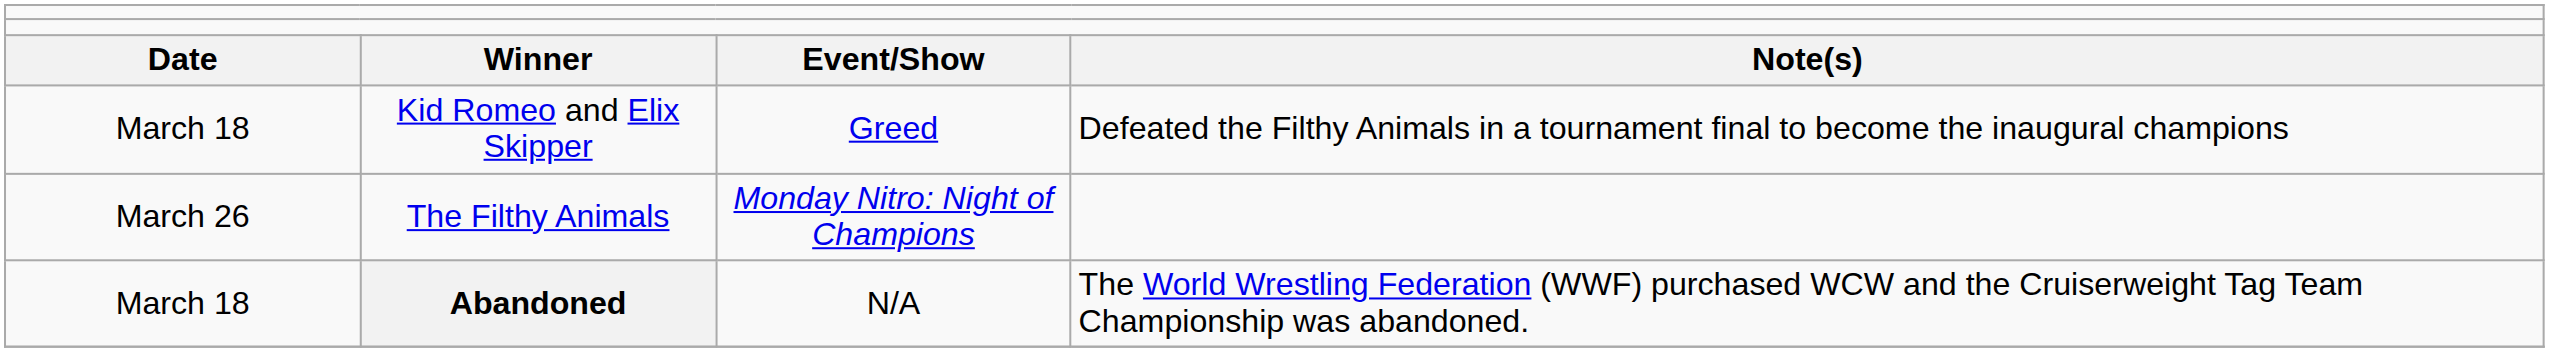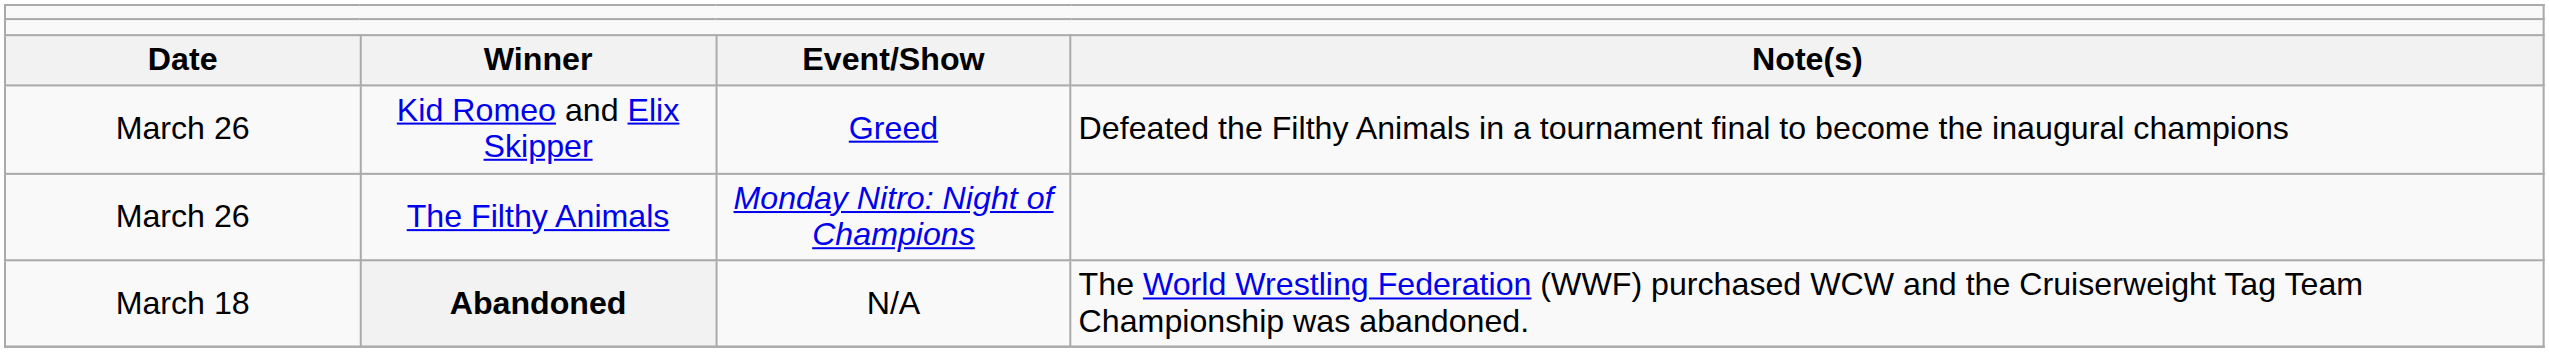Kid Romeo and Elix Skipper | column 1: March 18 -> March 26
